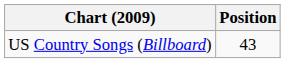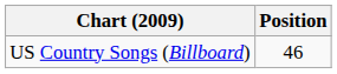US Country Songs (Billboard) | Position: 43 -> 46
